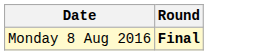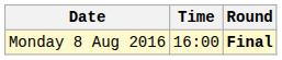+ column: Time | 16:00
